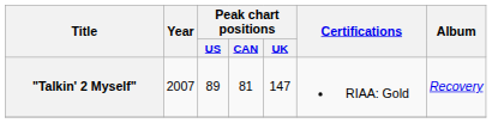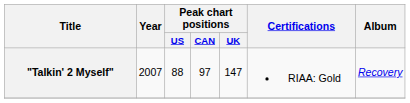"Talkin' 2 Myself" | Peak chart positions / US: 89 -> 88
"Talkin' 2 Myself" | Peak chart positions / CAN: 81 -> 97
